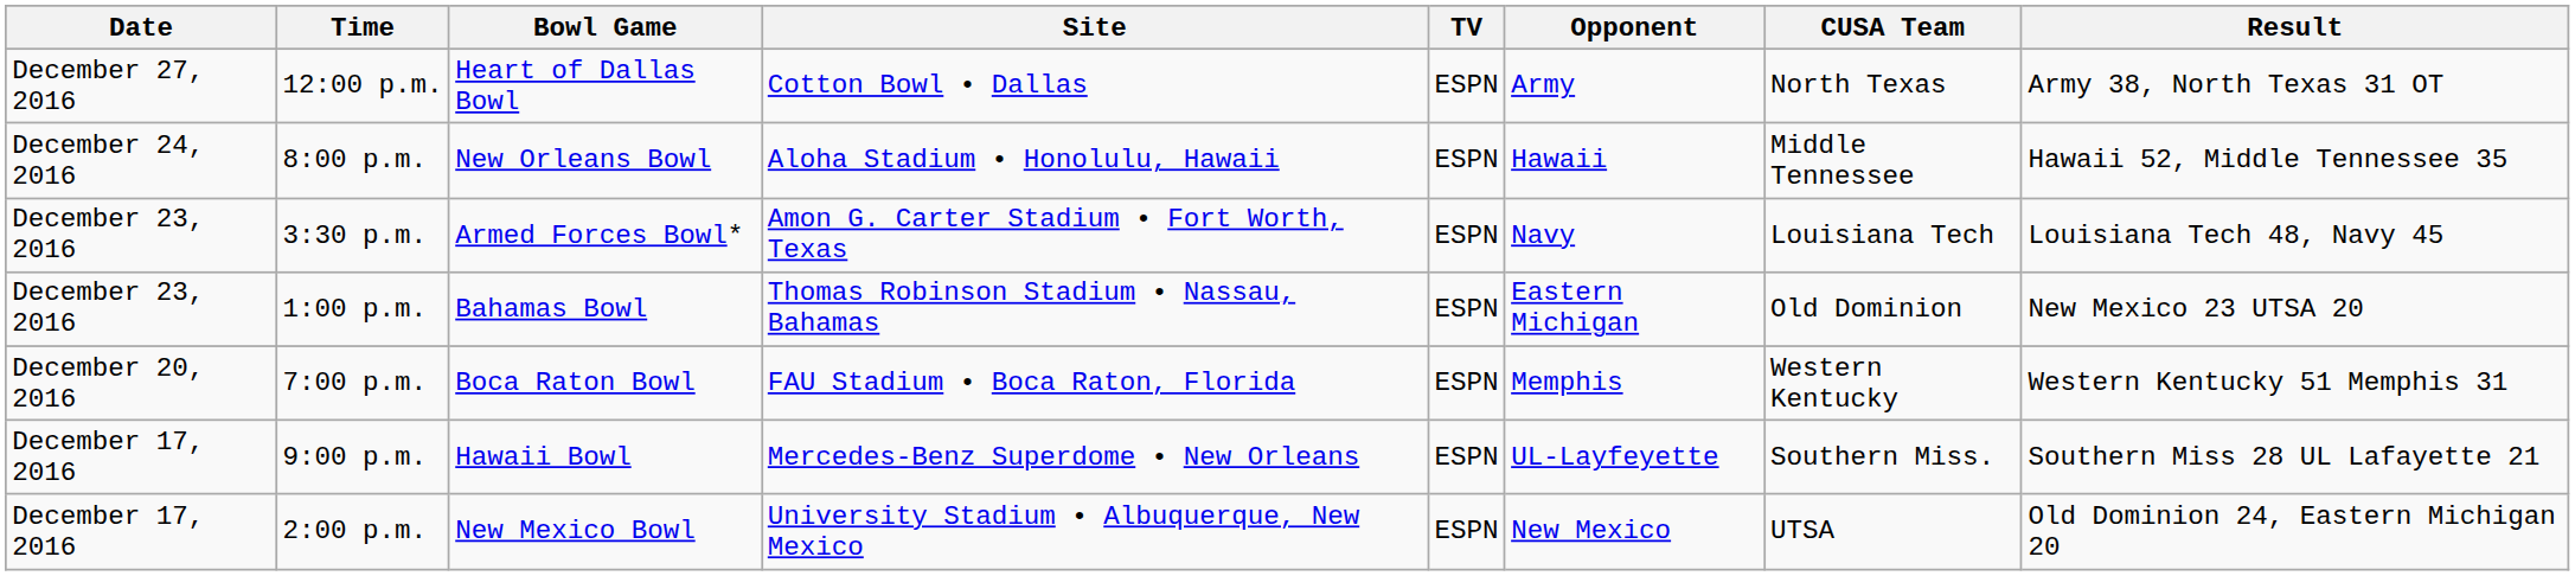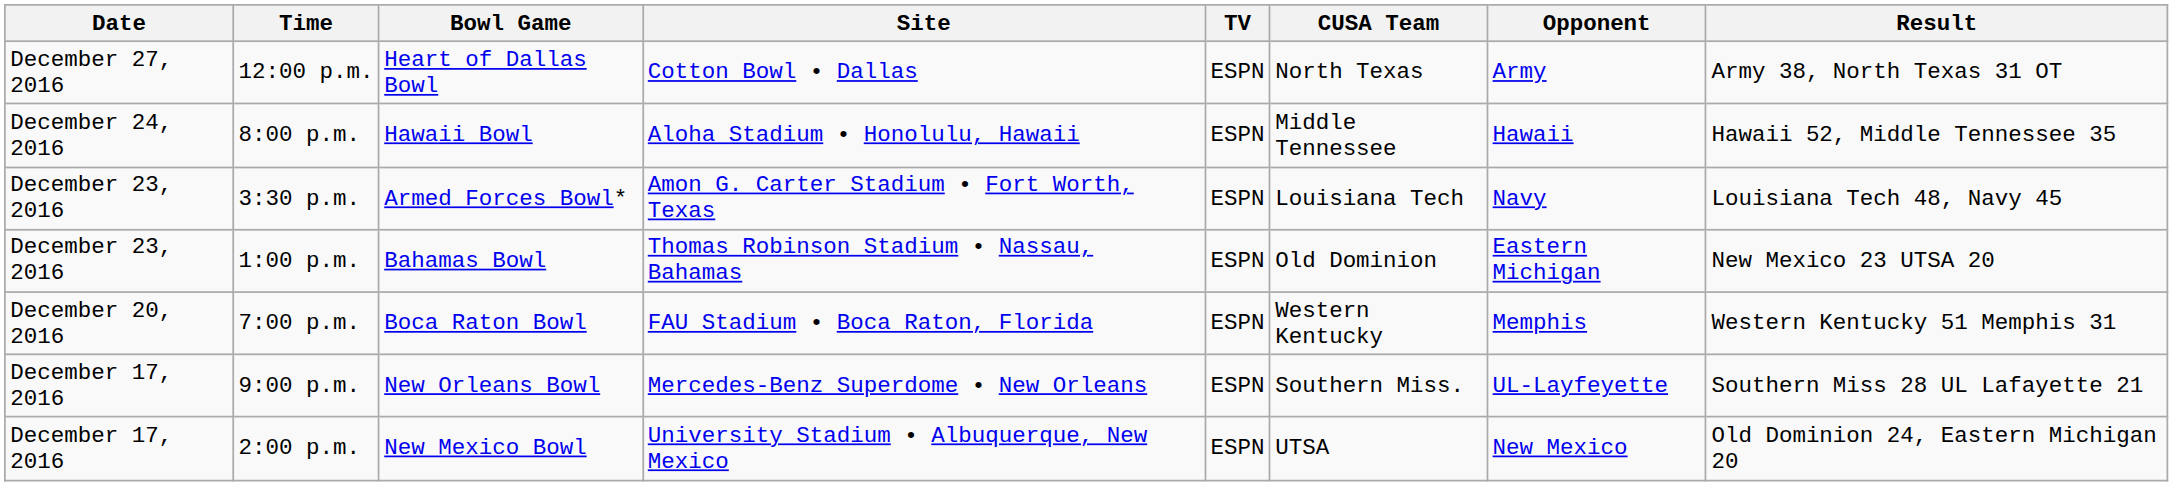columns swapped: CUSA Team <-> Opponent
8:00 p.m. | Bowl Game: New Orleans Bowl -> Hawaii Bowl
9:00 p.m. | Bowl Game: Hawaii Bowl -> New Orleans Bowl
